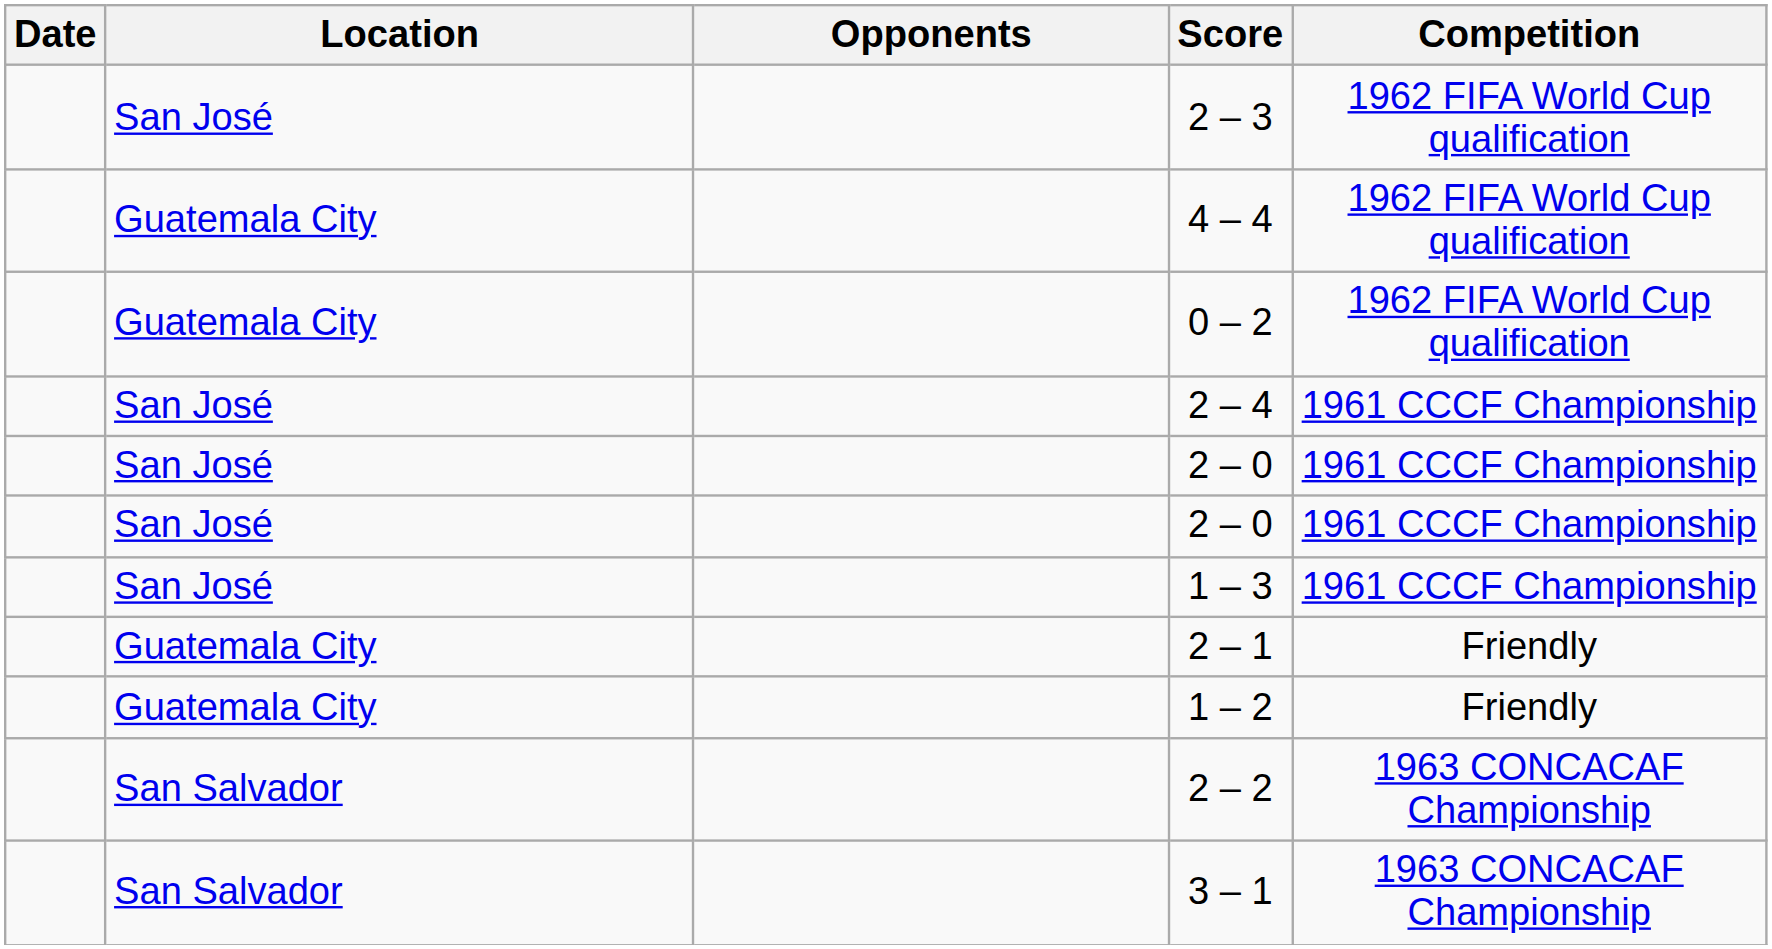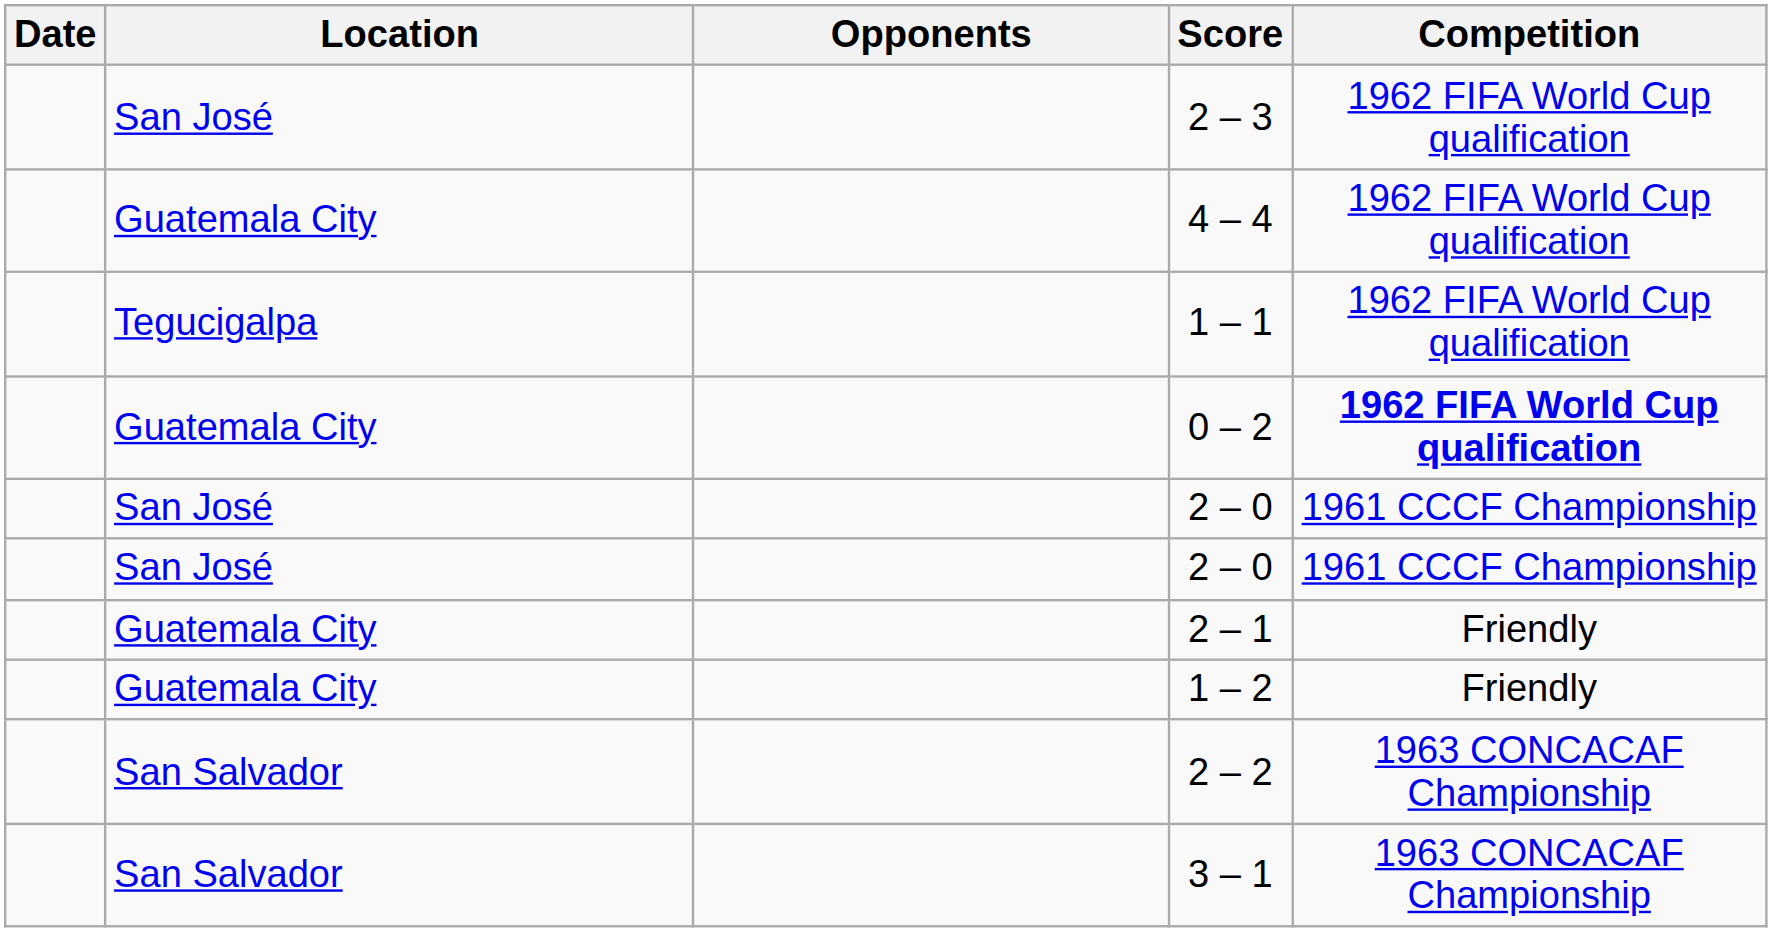+ row: Tegucigalpa | 1 – 1 | 1962 FIFA World Cup qualification
0 – 2 | Competition: normal -> bold
- row: San José | 2 – 4 | 1961 CCCF Championship
- row: San José | 1 – 3 | 1961 CCCF Championship
